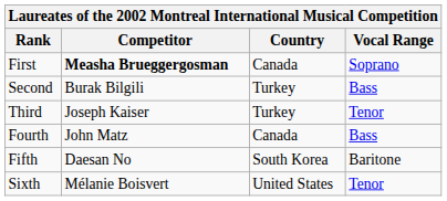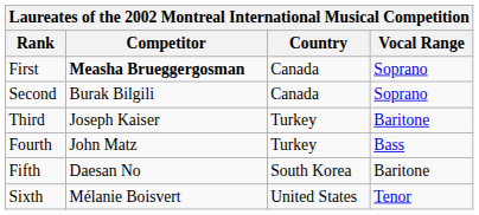Second | Country: Turkey -> Canada
Second | Vocal Range: Bass -> Soprano
Third | Vocal Range: Tenor -> Baritone
Fourth | Country: Canada -> Turkey
